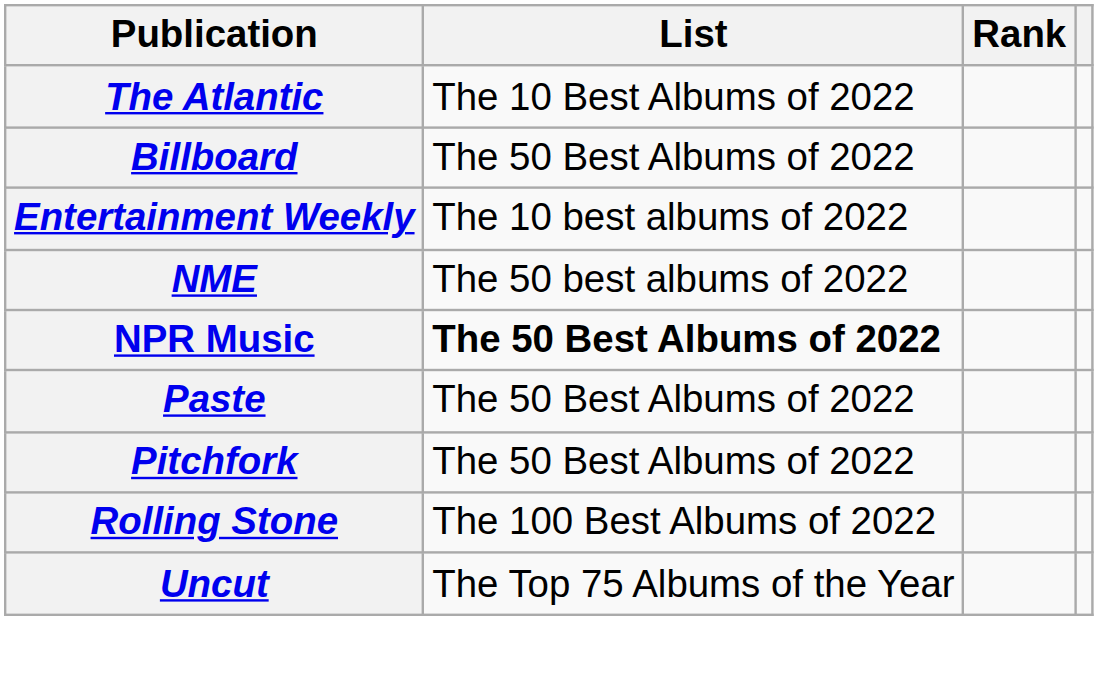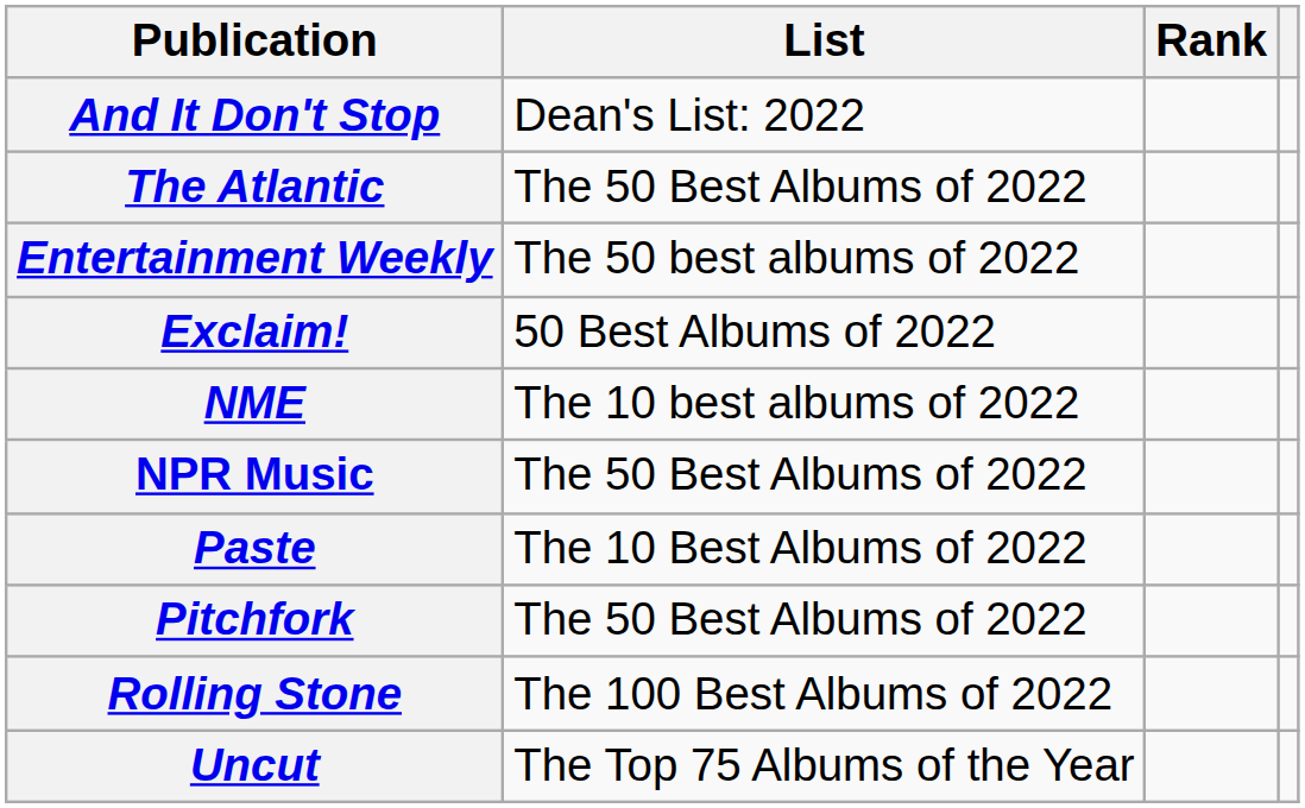+ row: And It Don't Stop | Dean's List: 2022
The Atlantic | List: The 10 Best Albums of 2022 -> The 50 Best Albums of 2022
- row: Billboard | The 50 Best Albums of 2022
Entertainment Weekly | List: The 10 best albums of 2022 -> The 50 best albums of 2022
+ row: Exclaim! | 50 Best Albums of 2022
NME | List: The 50 best albums of 2022 -> The 10 best albums of 2022
NPR Music | List: bold -> normal
Paste | List: The 50 Best Albums of 2022 -> The 10 Best Albums of 2022
